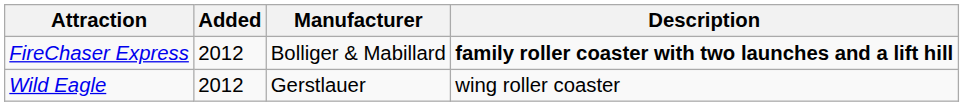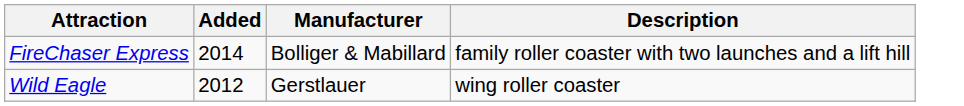FireChaser Express | Added: 2012 -> 2014
FireChaser Express | Description: bold -> normal
